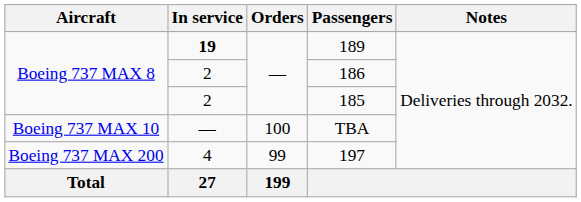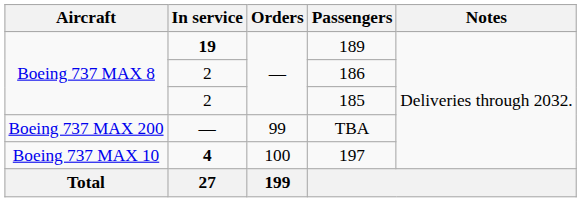TBA | Aircraft: Boeing 737 MAX 10 -> Boeing 737 MAX 200
TBA | Orders: 100 -> 99
197 | Aircraft: Boeing 737 MAX 200 -> Boeing 737 MAX 10
197 | In service: normal -> bold
197 | Orders: 99 -> 100
